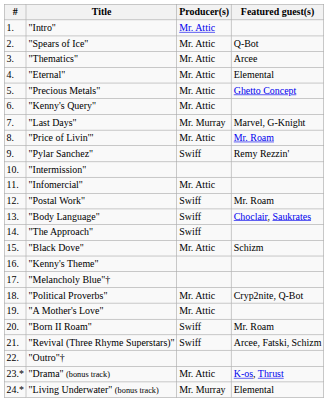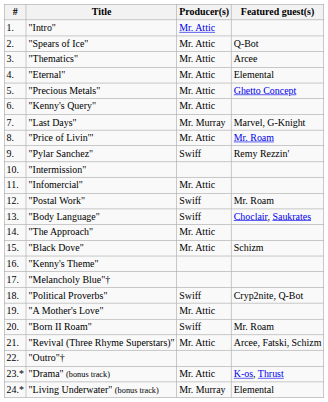"The Approach" | Producer(s): Swiff -> Mr. Attic
"Political Proverbs" | Producer(s): Mr. Attic -> Swiff
"Revival (Three Rhyme Superstars)" | Producer(s): Swiff -> Mr. Attic
